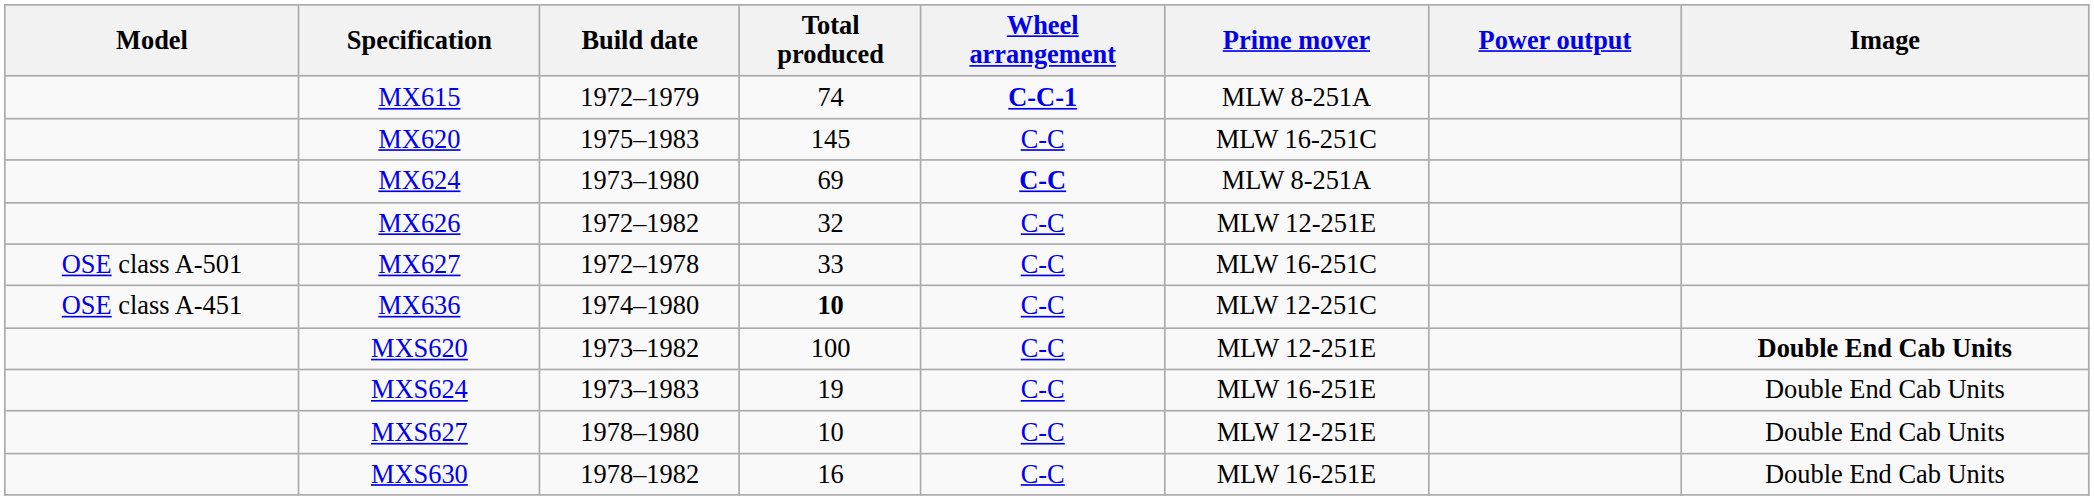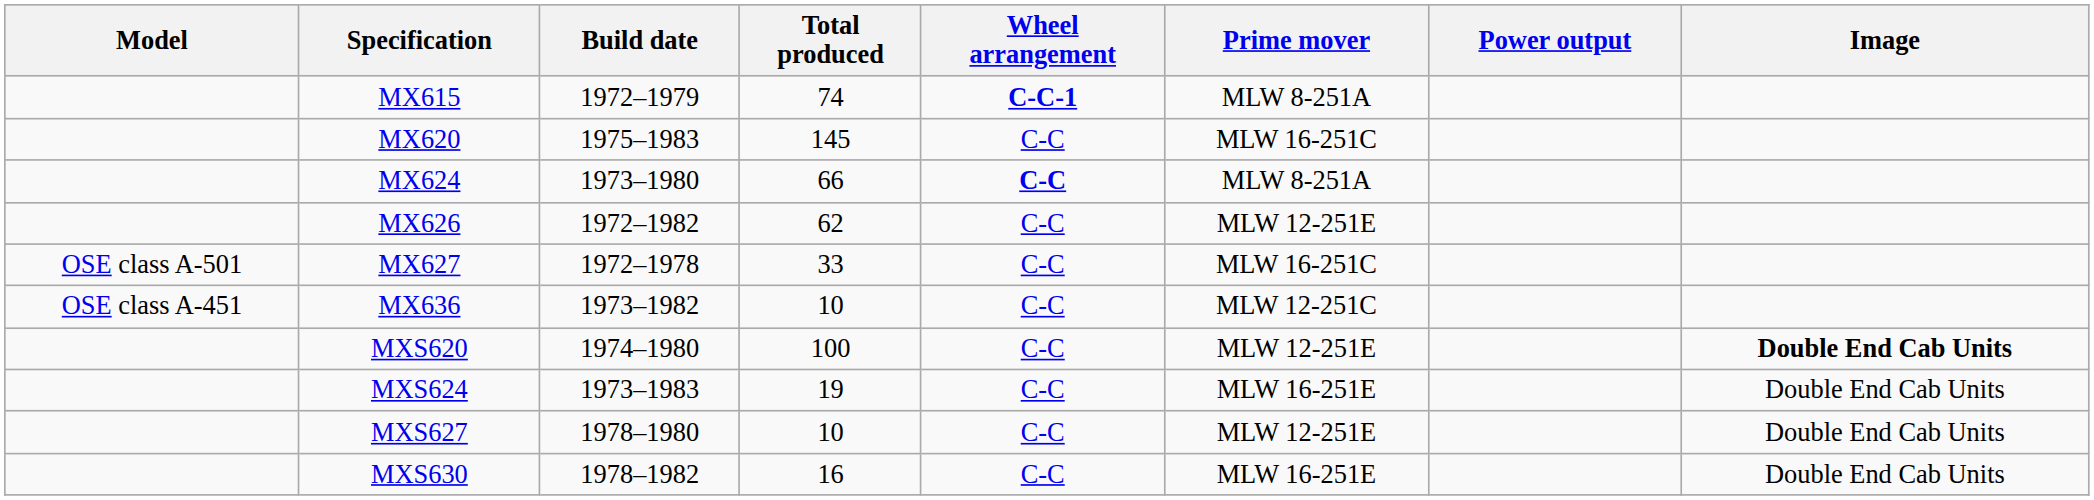MX624 | Total produced: 69 -> 66
MX626 | Total produced: 32 -> 62
MX636 | Build date: 1974–1980 -> 1973–1982
MX636 | Total produced: bold -> normal
MXS620 | Build date: 1973–1982 -> 1974–1980
